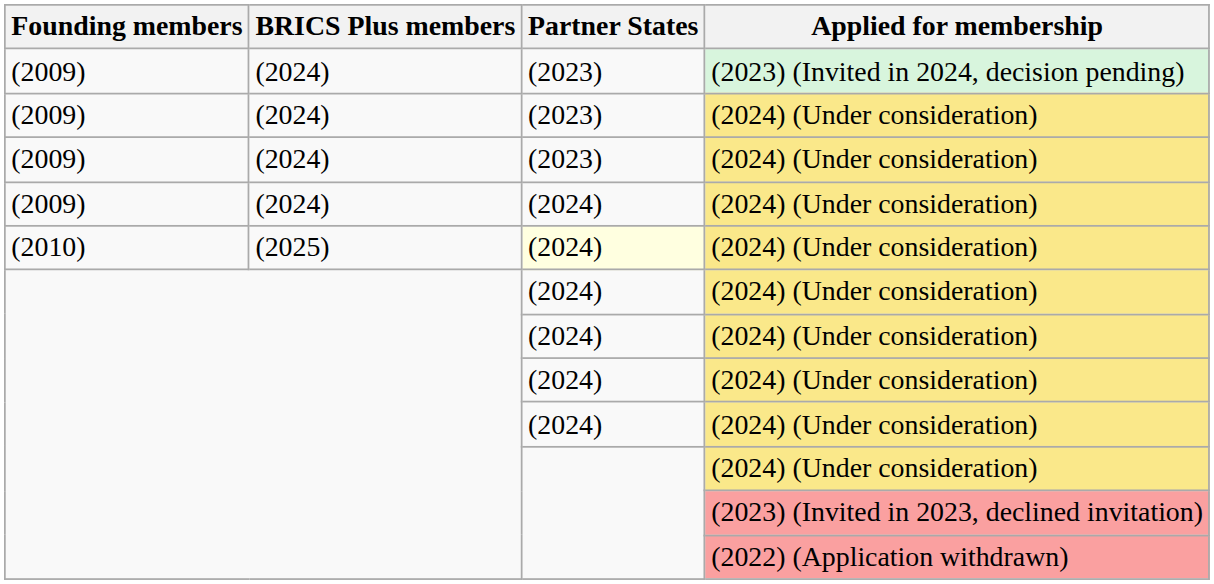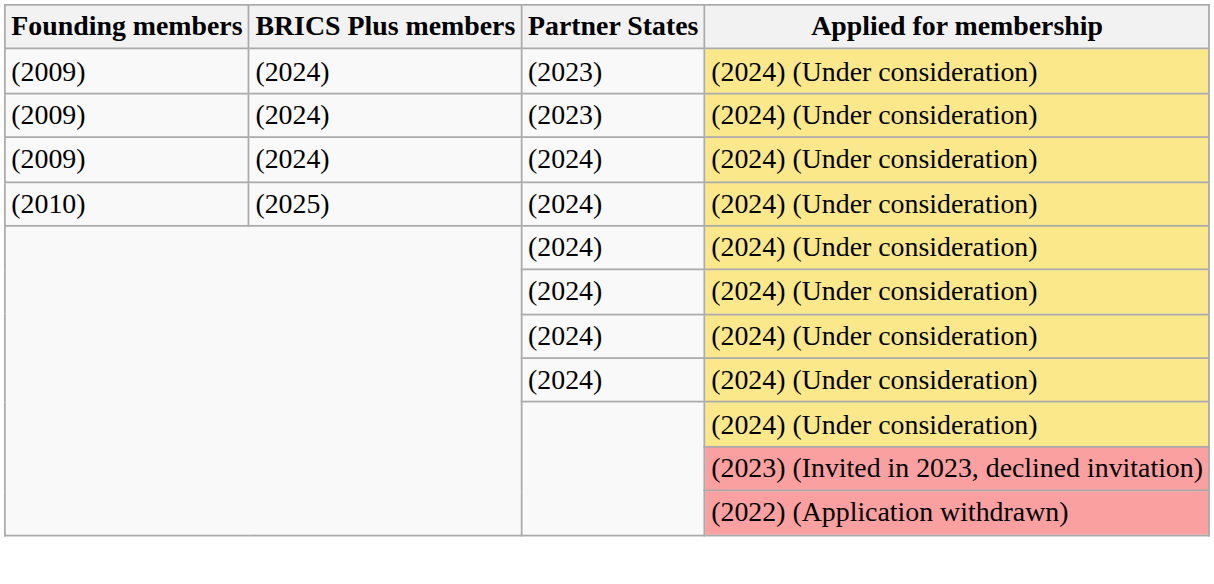- row: (2009) | (2024) | (2023) | (2023) (Invited in 2024, decision pending)
(2010) / (2024) (Under consideration) | Partner States: lightyellow background -> no background
